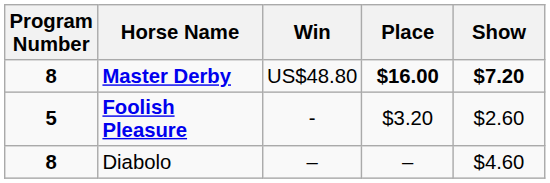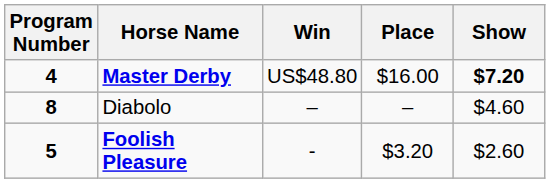Master Derby | Program Number: 8 -> 4
Master Derby | Place: bold -> normal
rows swapped: Foolish Pleasure <-> Diabolo
